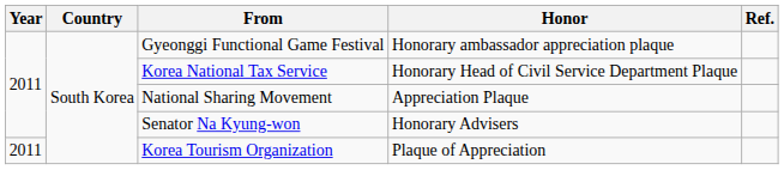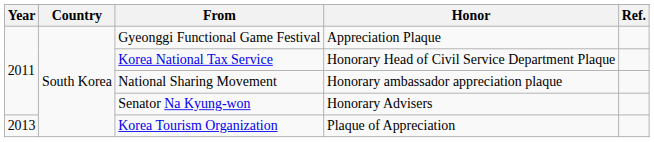Gyeonggi Functional Game Festival | Honor: Honorary ambassador appreciation plaque -> Appreciation Plaque
National Sharing Movement | Honor: Appreciation Plaque -> Honorary ambassador appreciation plaque
Korea Tourism Organization | Year: 2011 -> 2013
